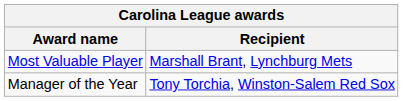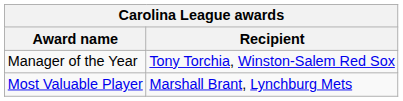rows swapped: Most Valuable Player <-> Manager of the Year
